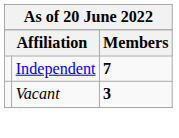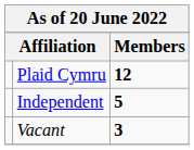+ row: Plaid Cymru | 12
Independent | Members: 7 -> 5
